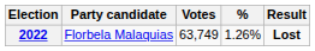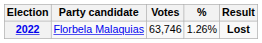2022 | Votes: 63,749 -> 63,746
